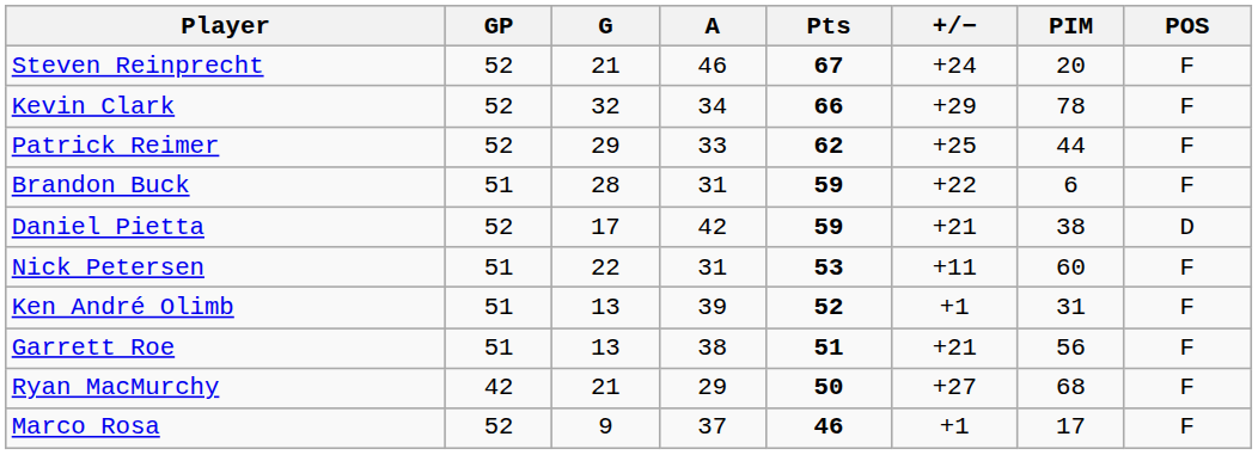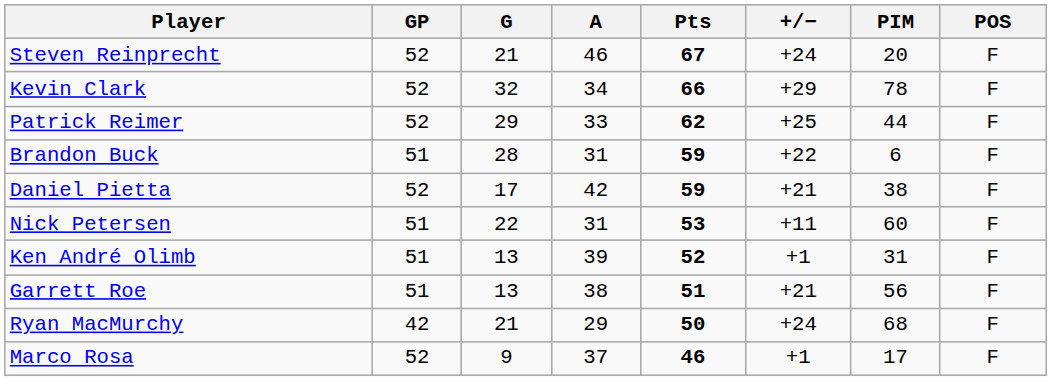Daniel Pietta | POS: D -> F
Ryan MacMurchy | +/−: +27 -> +24
